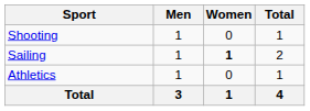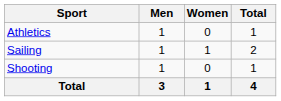rows swapped: Athletics <-> Shooting
Sailing | Women: bold -> normal
